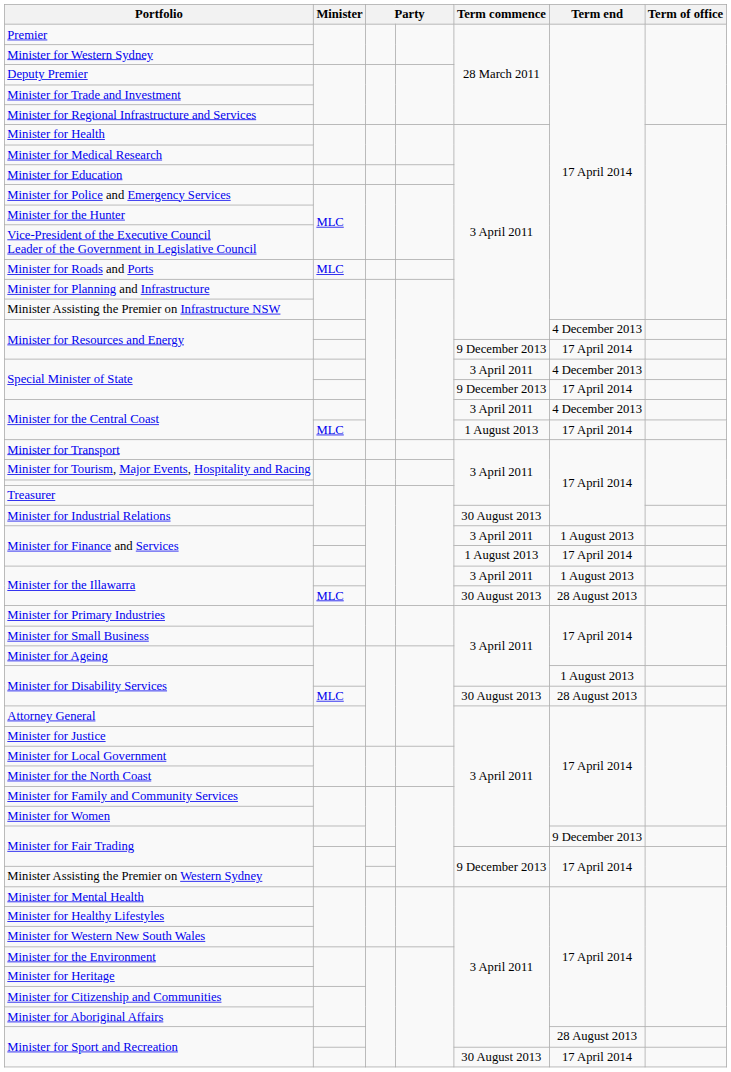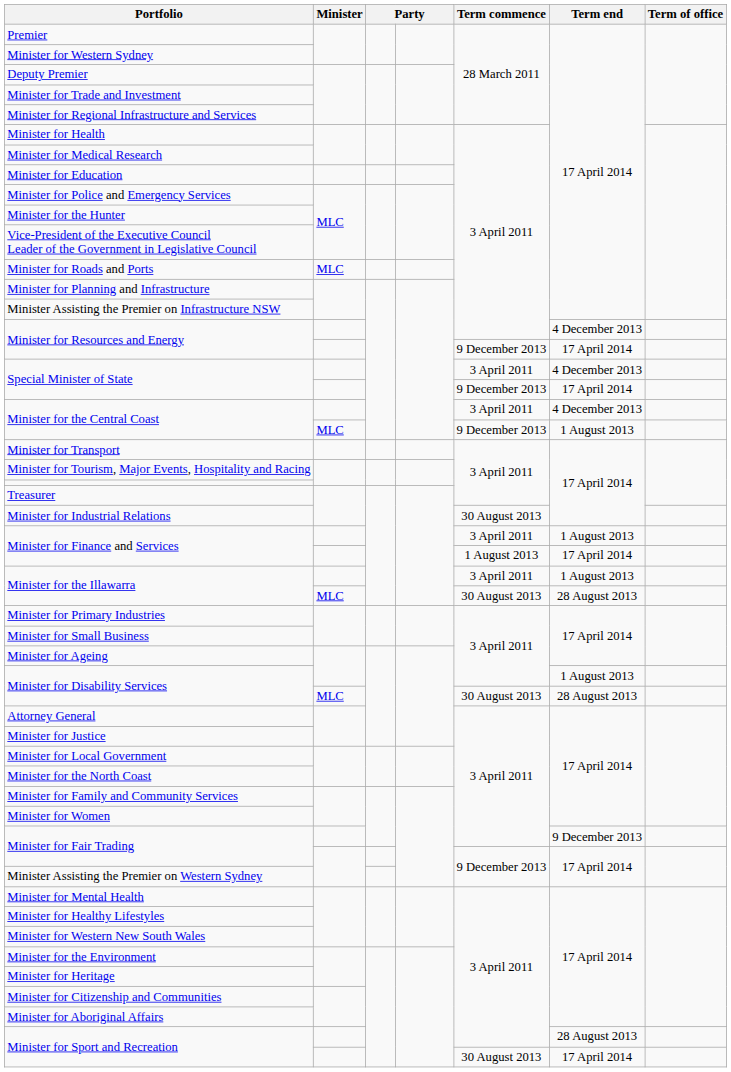Minister for the Central Coast / MLC | Term commence: 1 August 2013 -> 9 December 2013
Minister for the Central Coast / MLC | Term end: 17 April 2014 -> 1 August 2013
